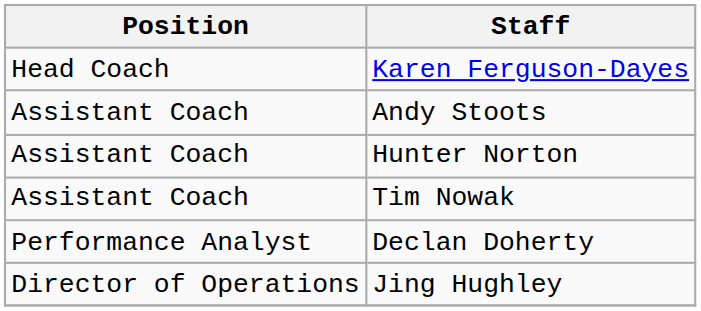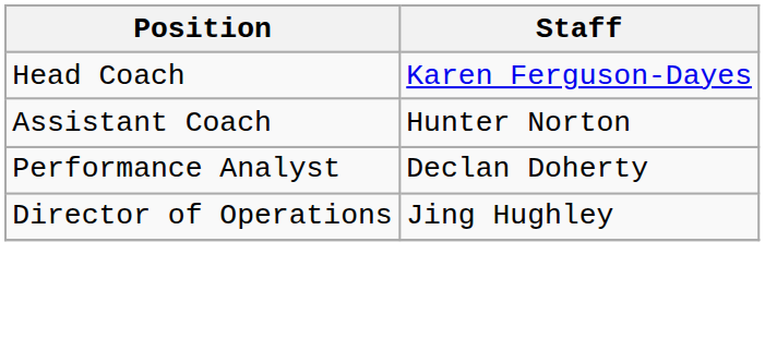- row: Assistant Coach | Andy Stoots
- row: Assistant Coach | Tim Nowak
